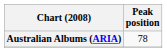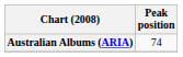Australian Albums (ARIA) | Peak position: 78 -> 74
